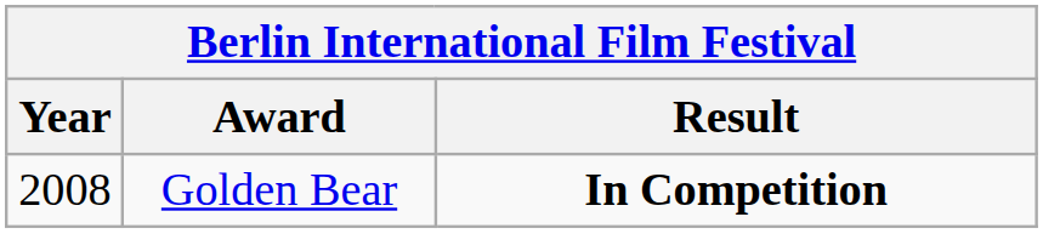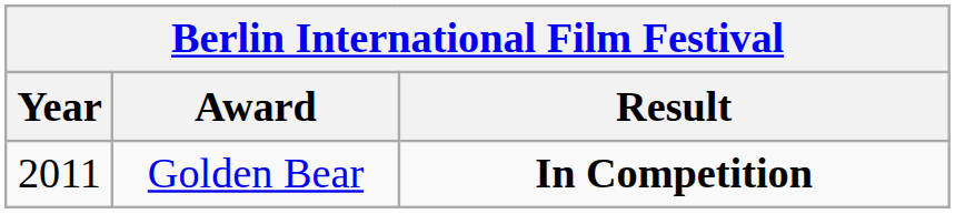Golden Bear | Year: 2008 -> 2011
